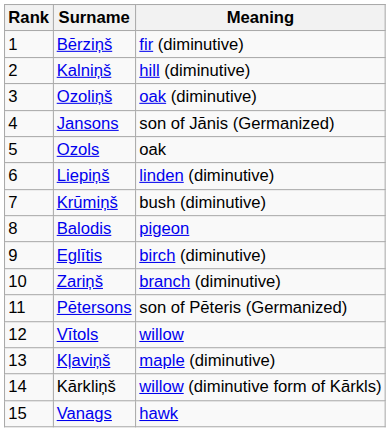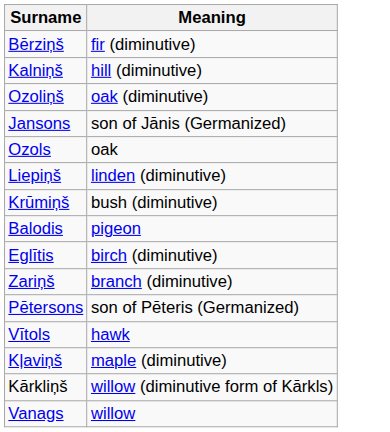- column: Rank | 1 | 2 | 3 | 4 | 5 | 6 | 7 | 8 | 9 | 10 | 11 | 12 | 13 | 14 | 15
Vītols | Meaning: willow -> hawk
Vanags | Meaning: hawk -> willow
